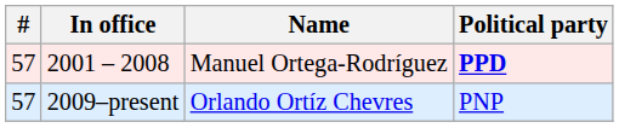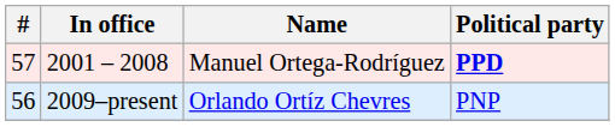2009–present | #: 57 -> 56
